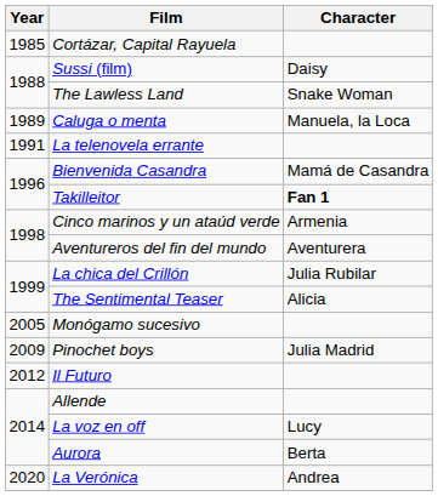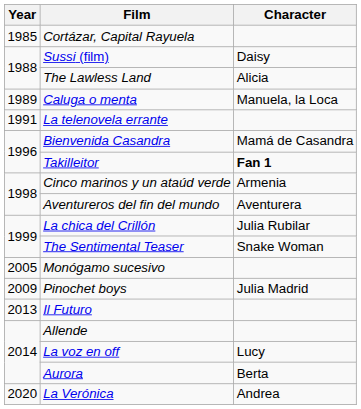The Lawless Land | Character: Snake Woman -> Alicia
The Sentimental Teaser | Character: Alicia -> Snake Woman
Il Futuro | Year: 2012 -> 2013
